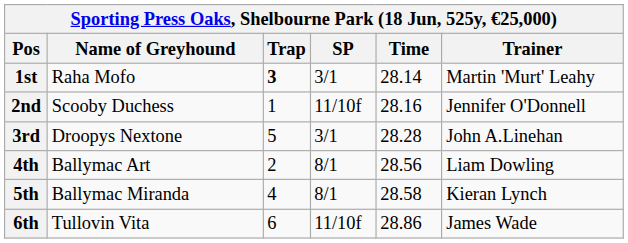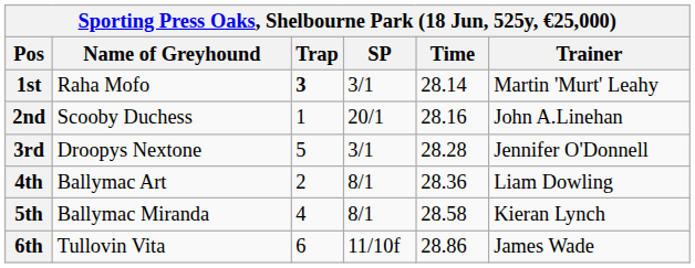2nd | SP: 11/10f -> 20/1
2nd | Trainer: Jennifer O'Donnell -> John A.Linehan
3rd | Trainer: John A.Linehan -> Jennifer O'Donnell
4th | Time: 28.56 -> 28.36
